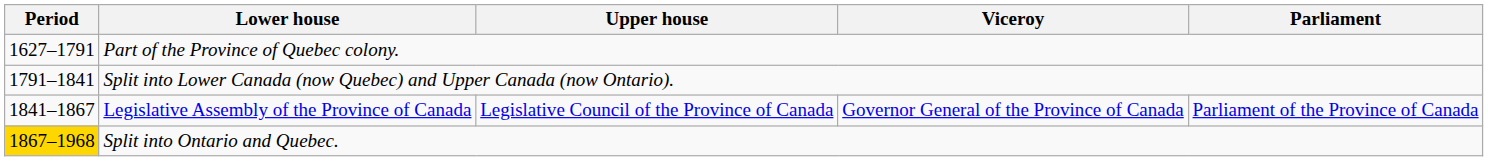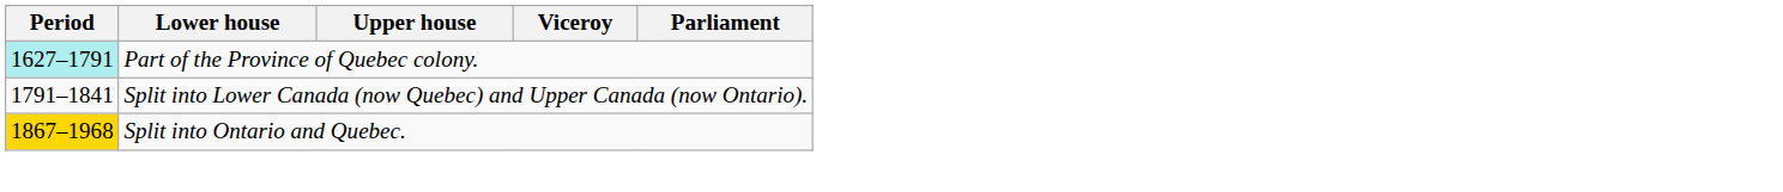Part of the Province of Quebec colony. | Period: no background -> paleturquoise background
- row: 1841–1867 | Legislative Assembly of the Province of Canada | Legislative Council of the Province of Canada | Governor General of the Province of Canada | Parliament of the Province of Canada
